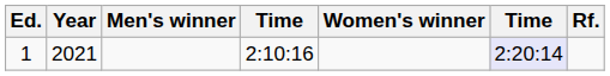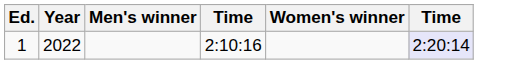- column: Rf.
1 | Year: 2021 -> 2022
